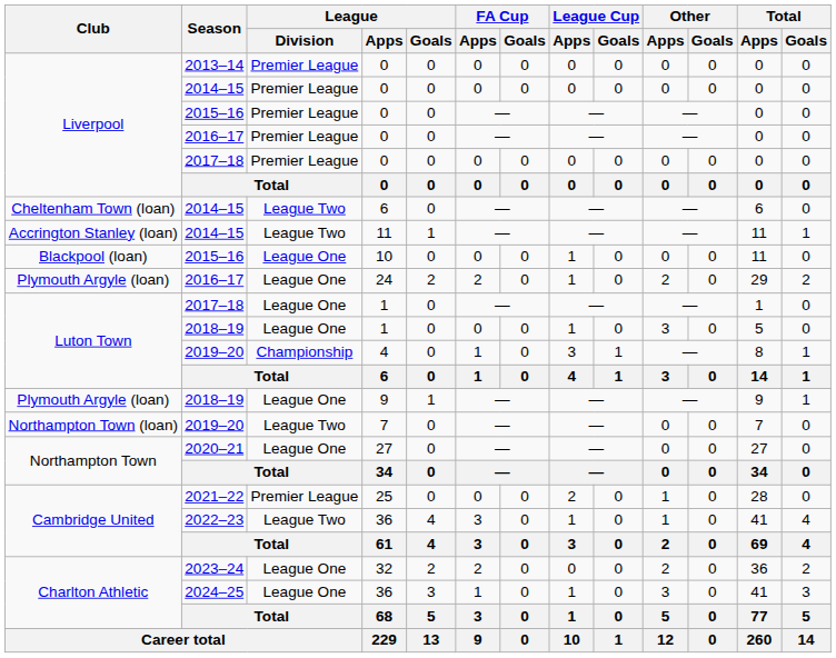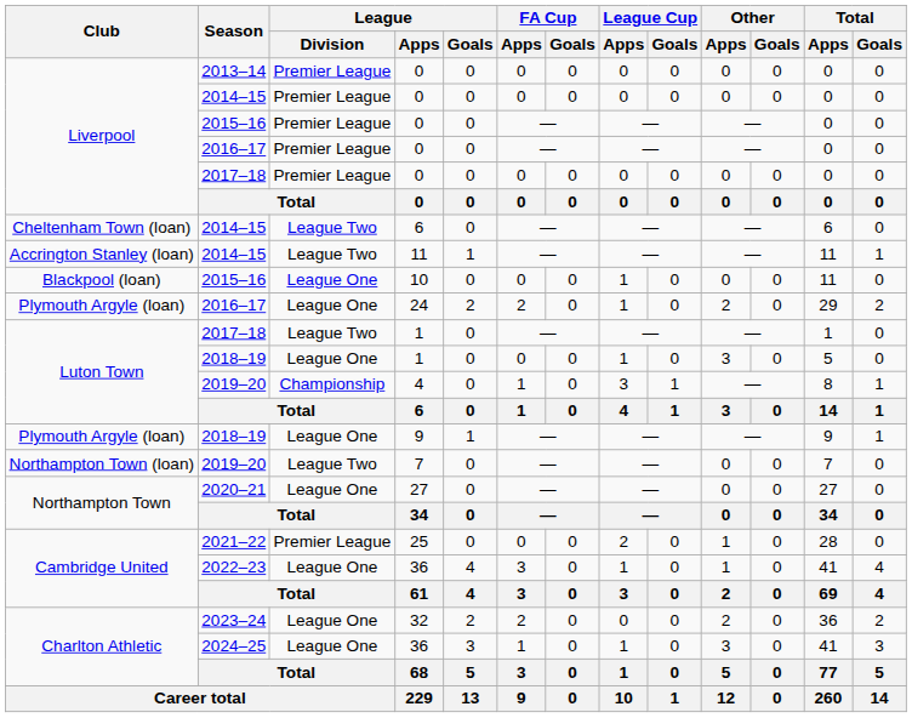2017–18 / 1 | League / Division: League One -> League Two
2022–23 / 36 | League / Division: League Two -> League One
